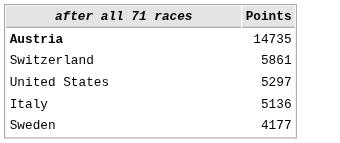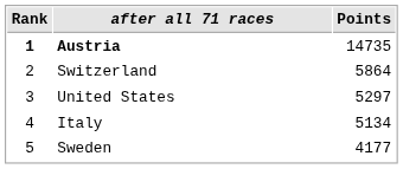+ column: Rank | 1 | 2 | 3 | 4 | 5
Switzerland | Points: 5861 -> 5864
Italy | Points: 5136 -> 5134
